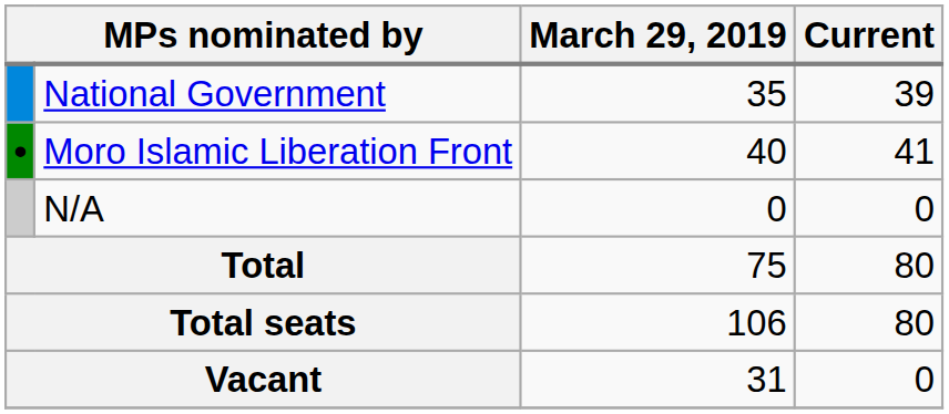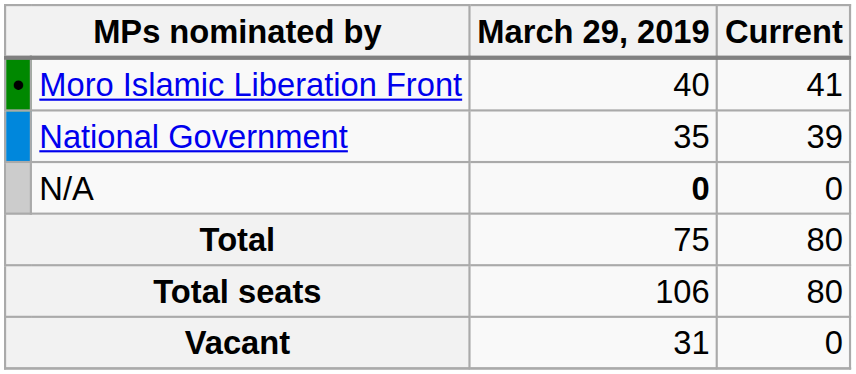rows swapped: Moro Islamic Liberation Front <-> National Government
N/A | March 29, 2019: normal -> bold
